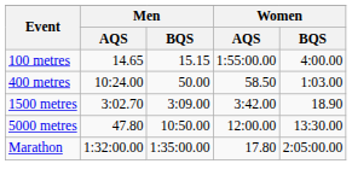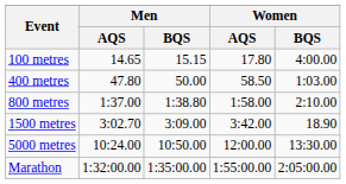100 metres | Women / AQS: 1:55:00.00 -> 17.80
400 metres | Men / AQS: 10:24.00 -> 47.80
+ row: 800 metres | 1:37.00 | 1:38.80 | 1:58.00 | 2:10.00
5000 metres | Men / AQS: 47.80 -> 10:24.00
Marathon | Women / AQS: 17.80 -> 1:55:00.00
